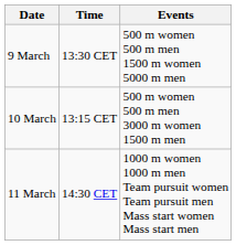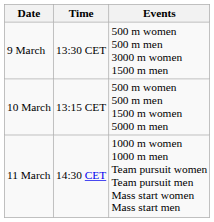9 March | Events: 500 m women 500 m men 1500 m women 5000 m men -> 500 m women 500 m men 3000 m women 1500 m men
10 March | Events: 500 m women 500 m men 3000 m women 1500 m men -> 500 m women 500 m men 1500 m women 5000 m men
